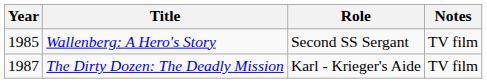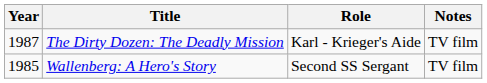rows swapped: Wallenberg: A Hero's Story <-> The Dirty Dozen: The Deadly Mission
